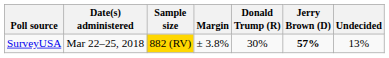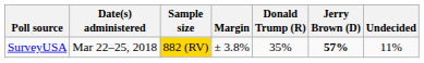SurveyUSA | Donald Trump (R): 30% -> 35%
SurveyUSA | Undecided: 13% -> 11%
